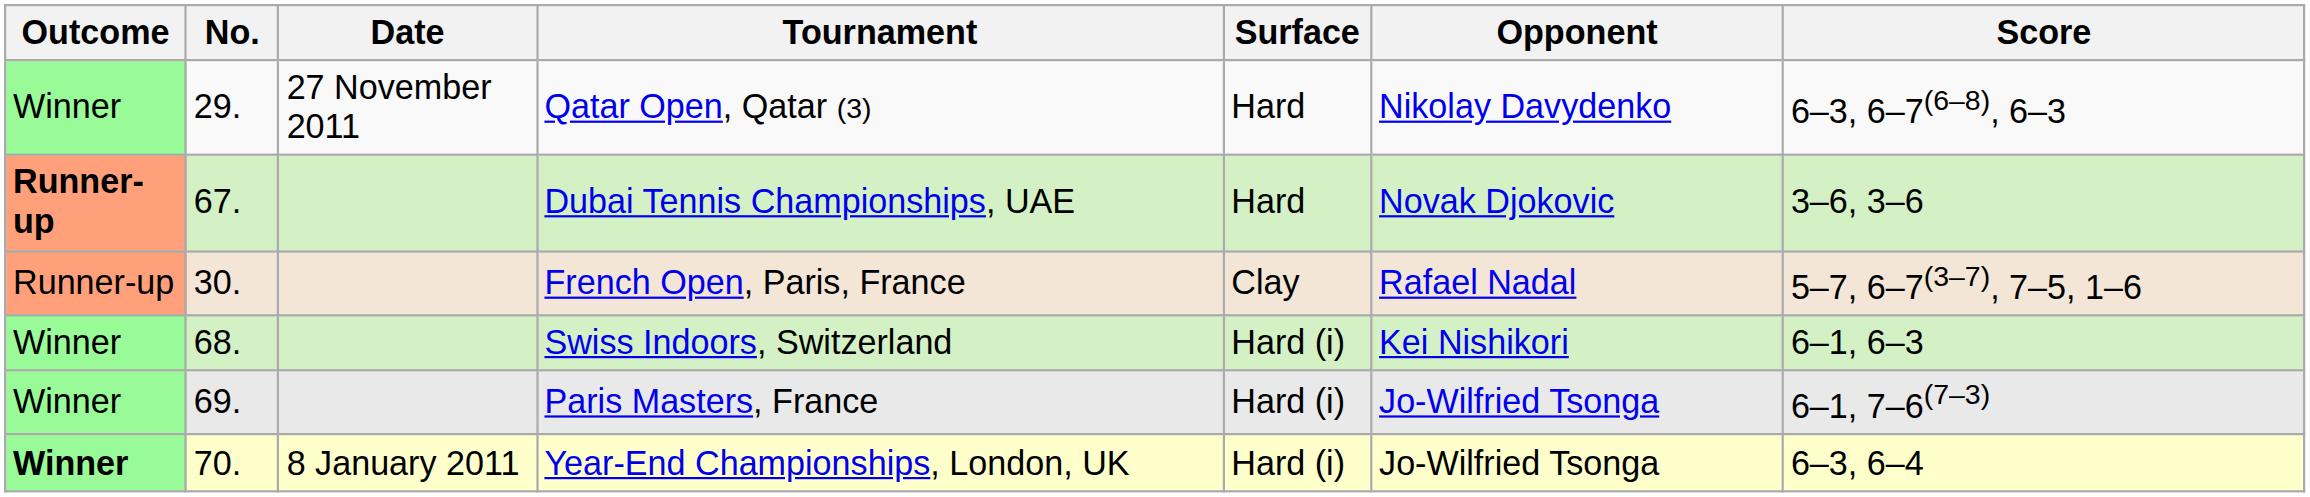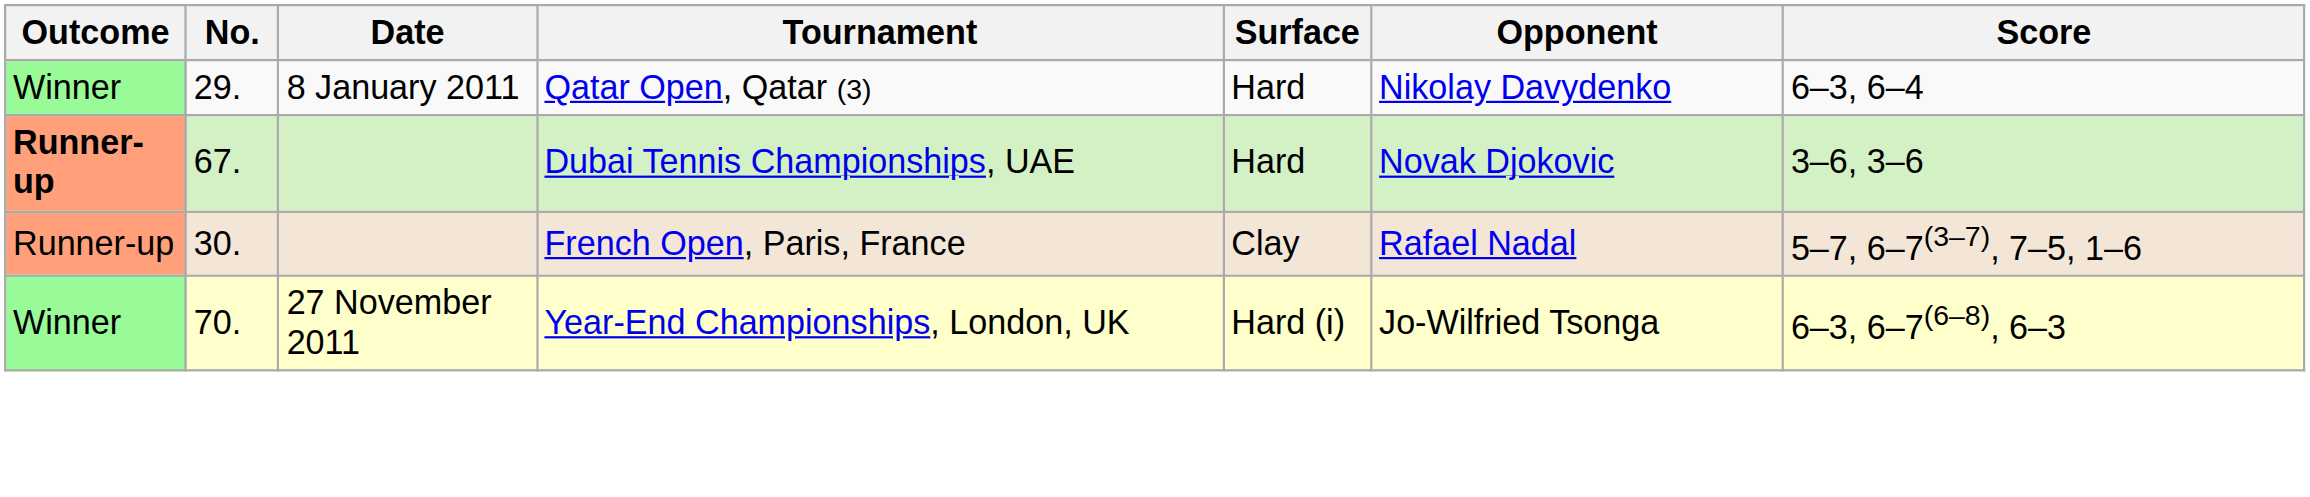Qatar Open, Qatar (3) | Date: 27 November 2011 -> 8 January 2011
Qatar Open, Qatar (3) | Score: 6–3, 6–7(6–8), 6–3 -> 6–3, 6–4
- row: Winner | 68. | Swiss Indoors, Switzerland | Hard (i) | Kei Nishikori | 6–1, 6–3
- row: Winner | 69. | Paris Masters, France | Hard (i) | Jo-Wilfried Tsonga | 6–1, 7–6(7–3)
Year-End Championships, London, UK | Outcome: bold -> normal
Year-End Championships, London, UK | Date: 8 January 2011 -> 27 November 2011
Year-End Championships, London, UK | Score: 6–3, 6–4 -> 6–3, 6–7(6–8), 6–3
